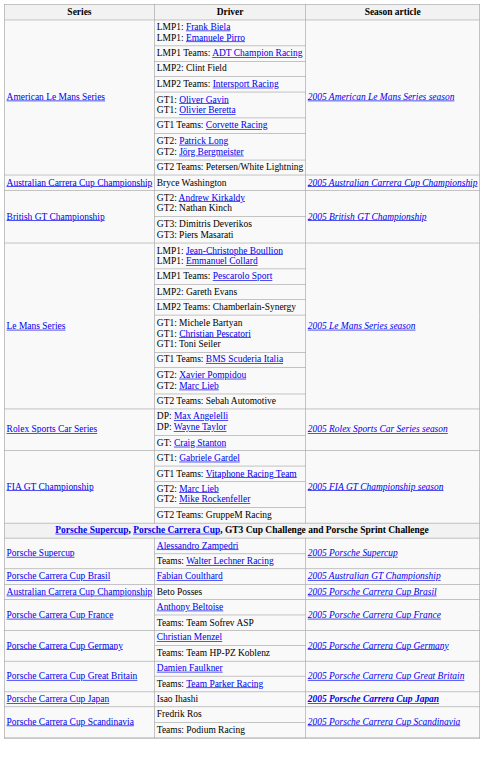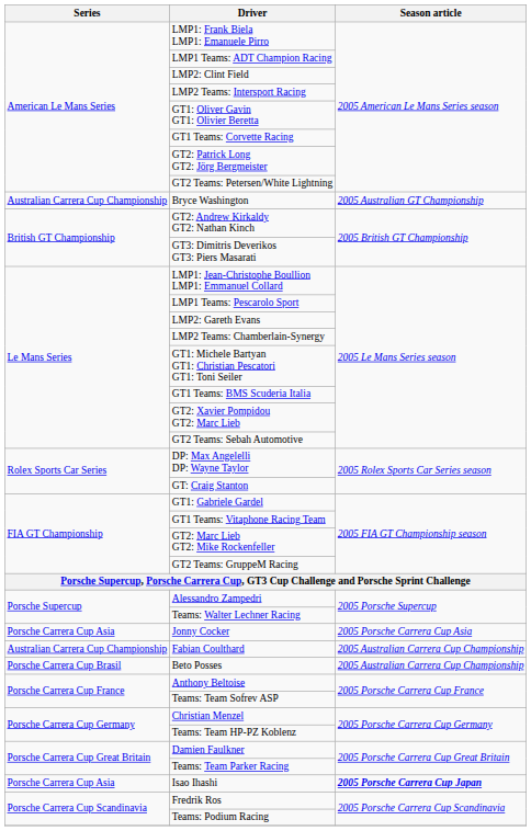Bryce Washington | Season article: 2005 Australian Carrera Cup Championship -> 2005 Australian GT Championship
+ row: Porsche Carrera Cup Asia | Jonny Cocker | 2005 Porsche Carrera Cup Asia
Fabian Coulthard | Series: Porsche Carrera Cup Brasil -> Australian Carrera Cup Championship
Fabian Coulthard | Season article: 2005 Australian GT Championship -> 2005 Australian Carrera Cup Championship
Beto Posses | Series: Australian Carrera Cup Championship -> Porsche Carrera Cup Brasil
Beto Posses | Season article: 2005 Porsche Carrera Cup Brasil -> 2005 Australian Carrera Cup Championship
Isao Ihashi | Series: Porsche Carrera Cup Japan -> Porsche Carrera Cup Asia
